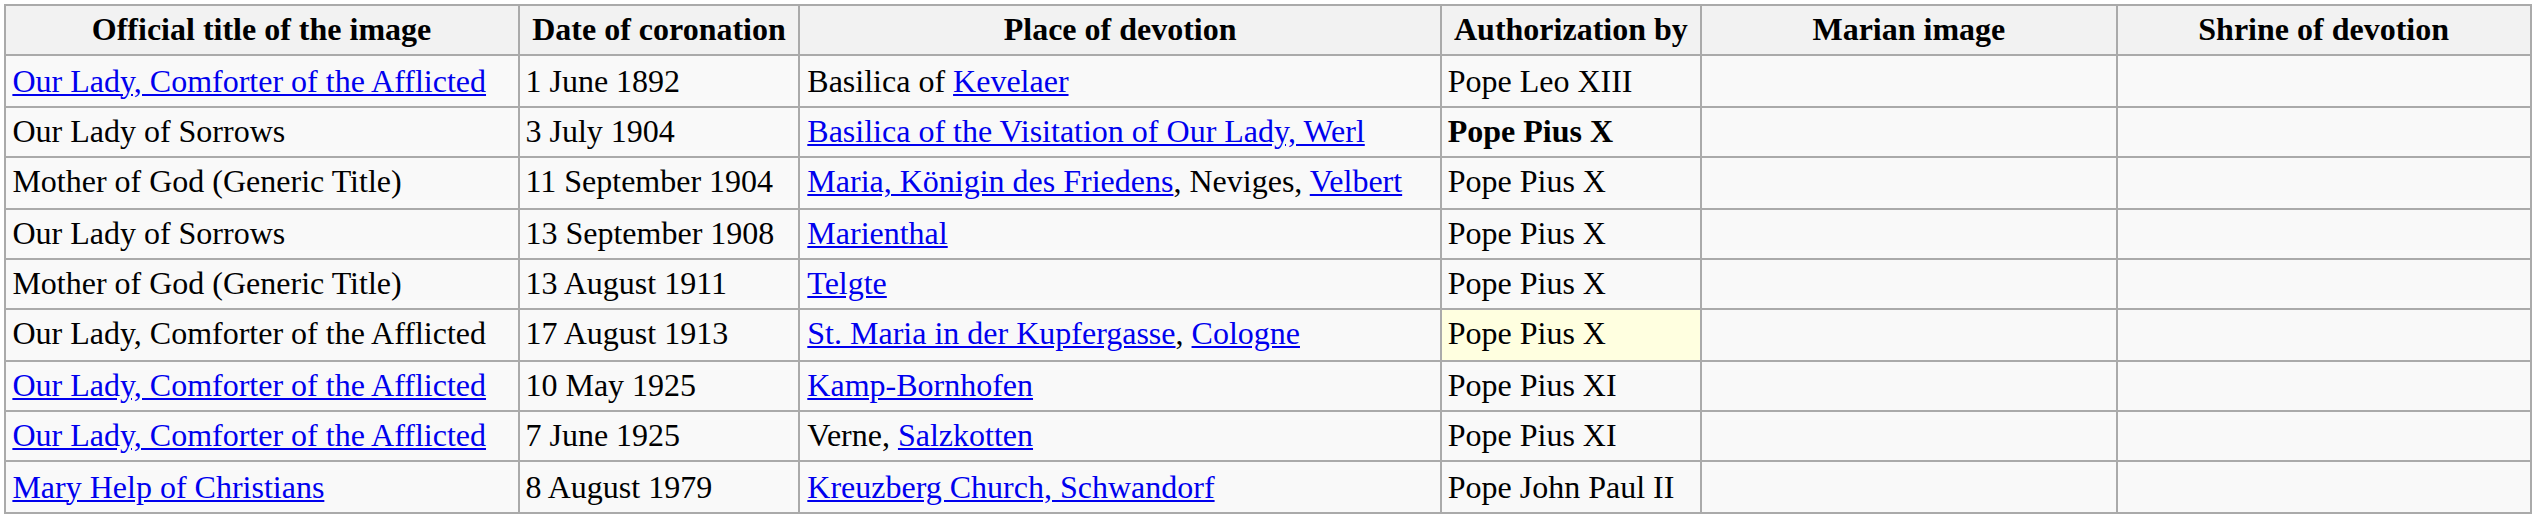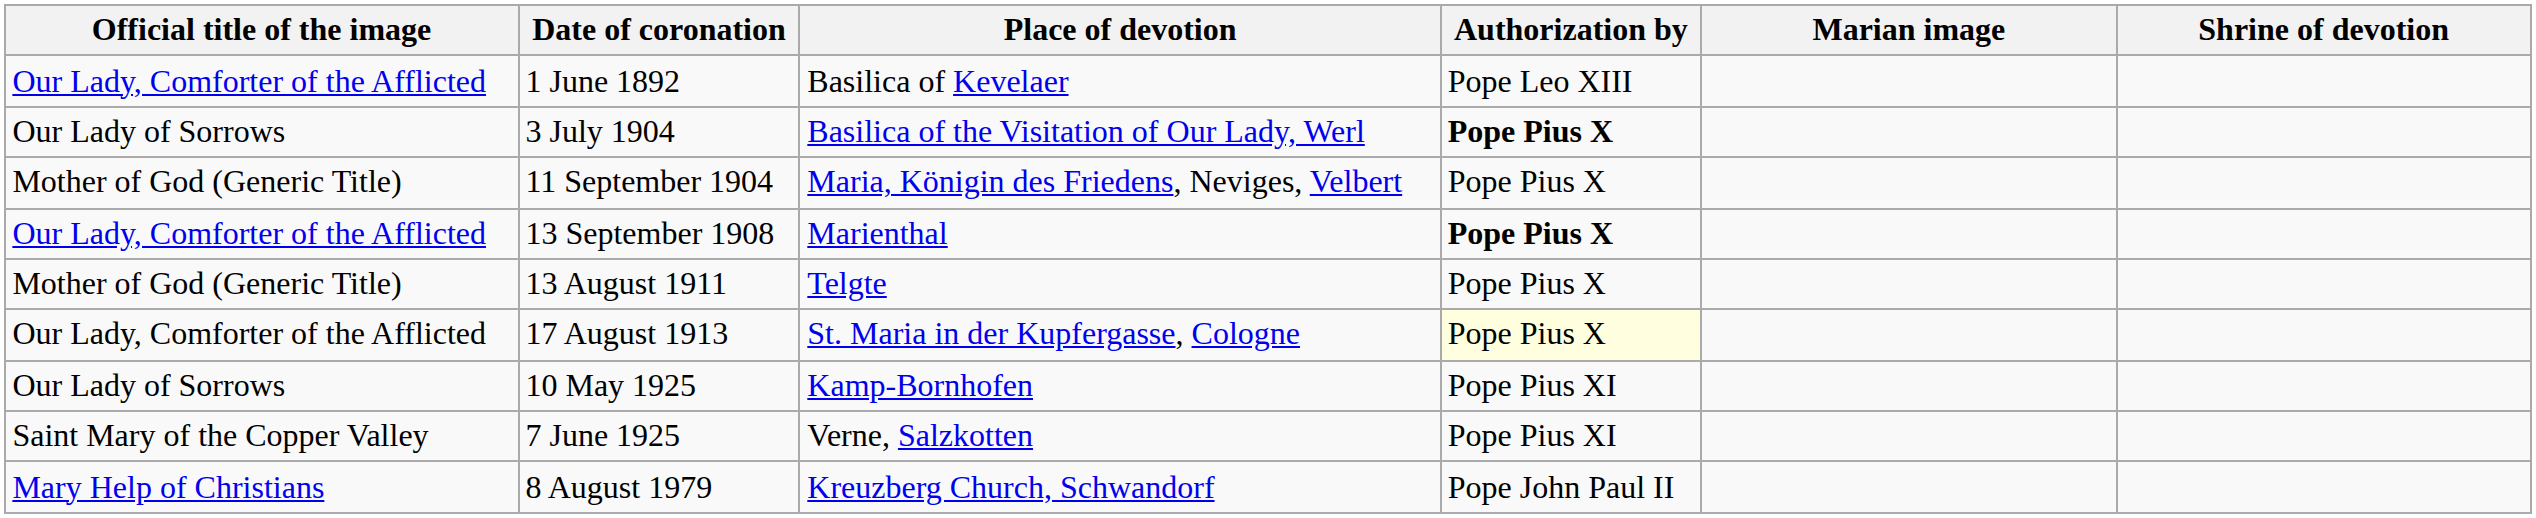13 September 1908 | Official title of the image: Our Lady of Sorrows -> Our Lady, Comforter of the Afflicted
13 September 1908 | Authorization by: normal -> bold
10 May 1925 | Official title of the image: Our Lady, Comforter of the Afflicted -> Our Lady of Sorrows
7 June 1925 | Official title of the image: Our Lady, Comforter of the Afflicted -> Saint Mary of the Copper Valley
